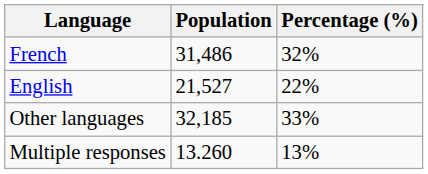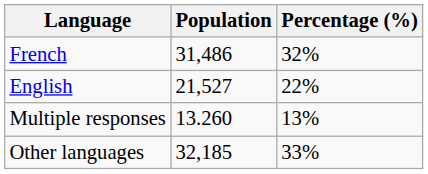rows swapped: Other languages <-> Multiple responses
